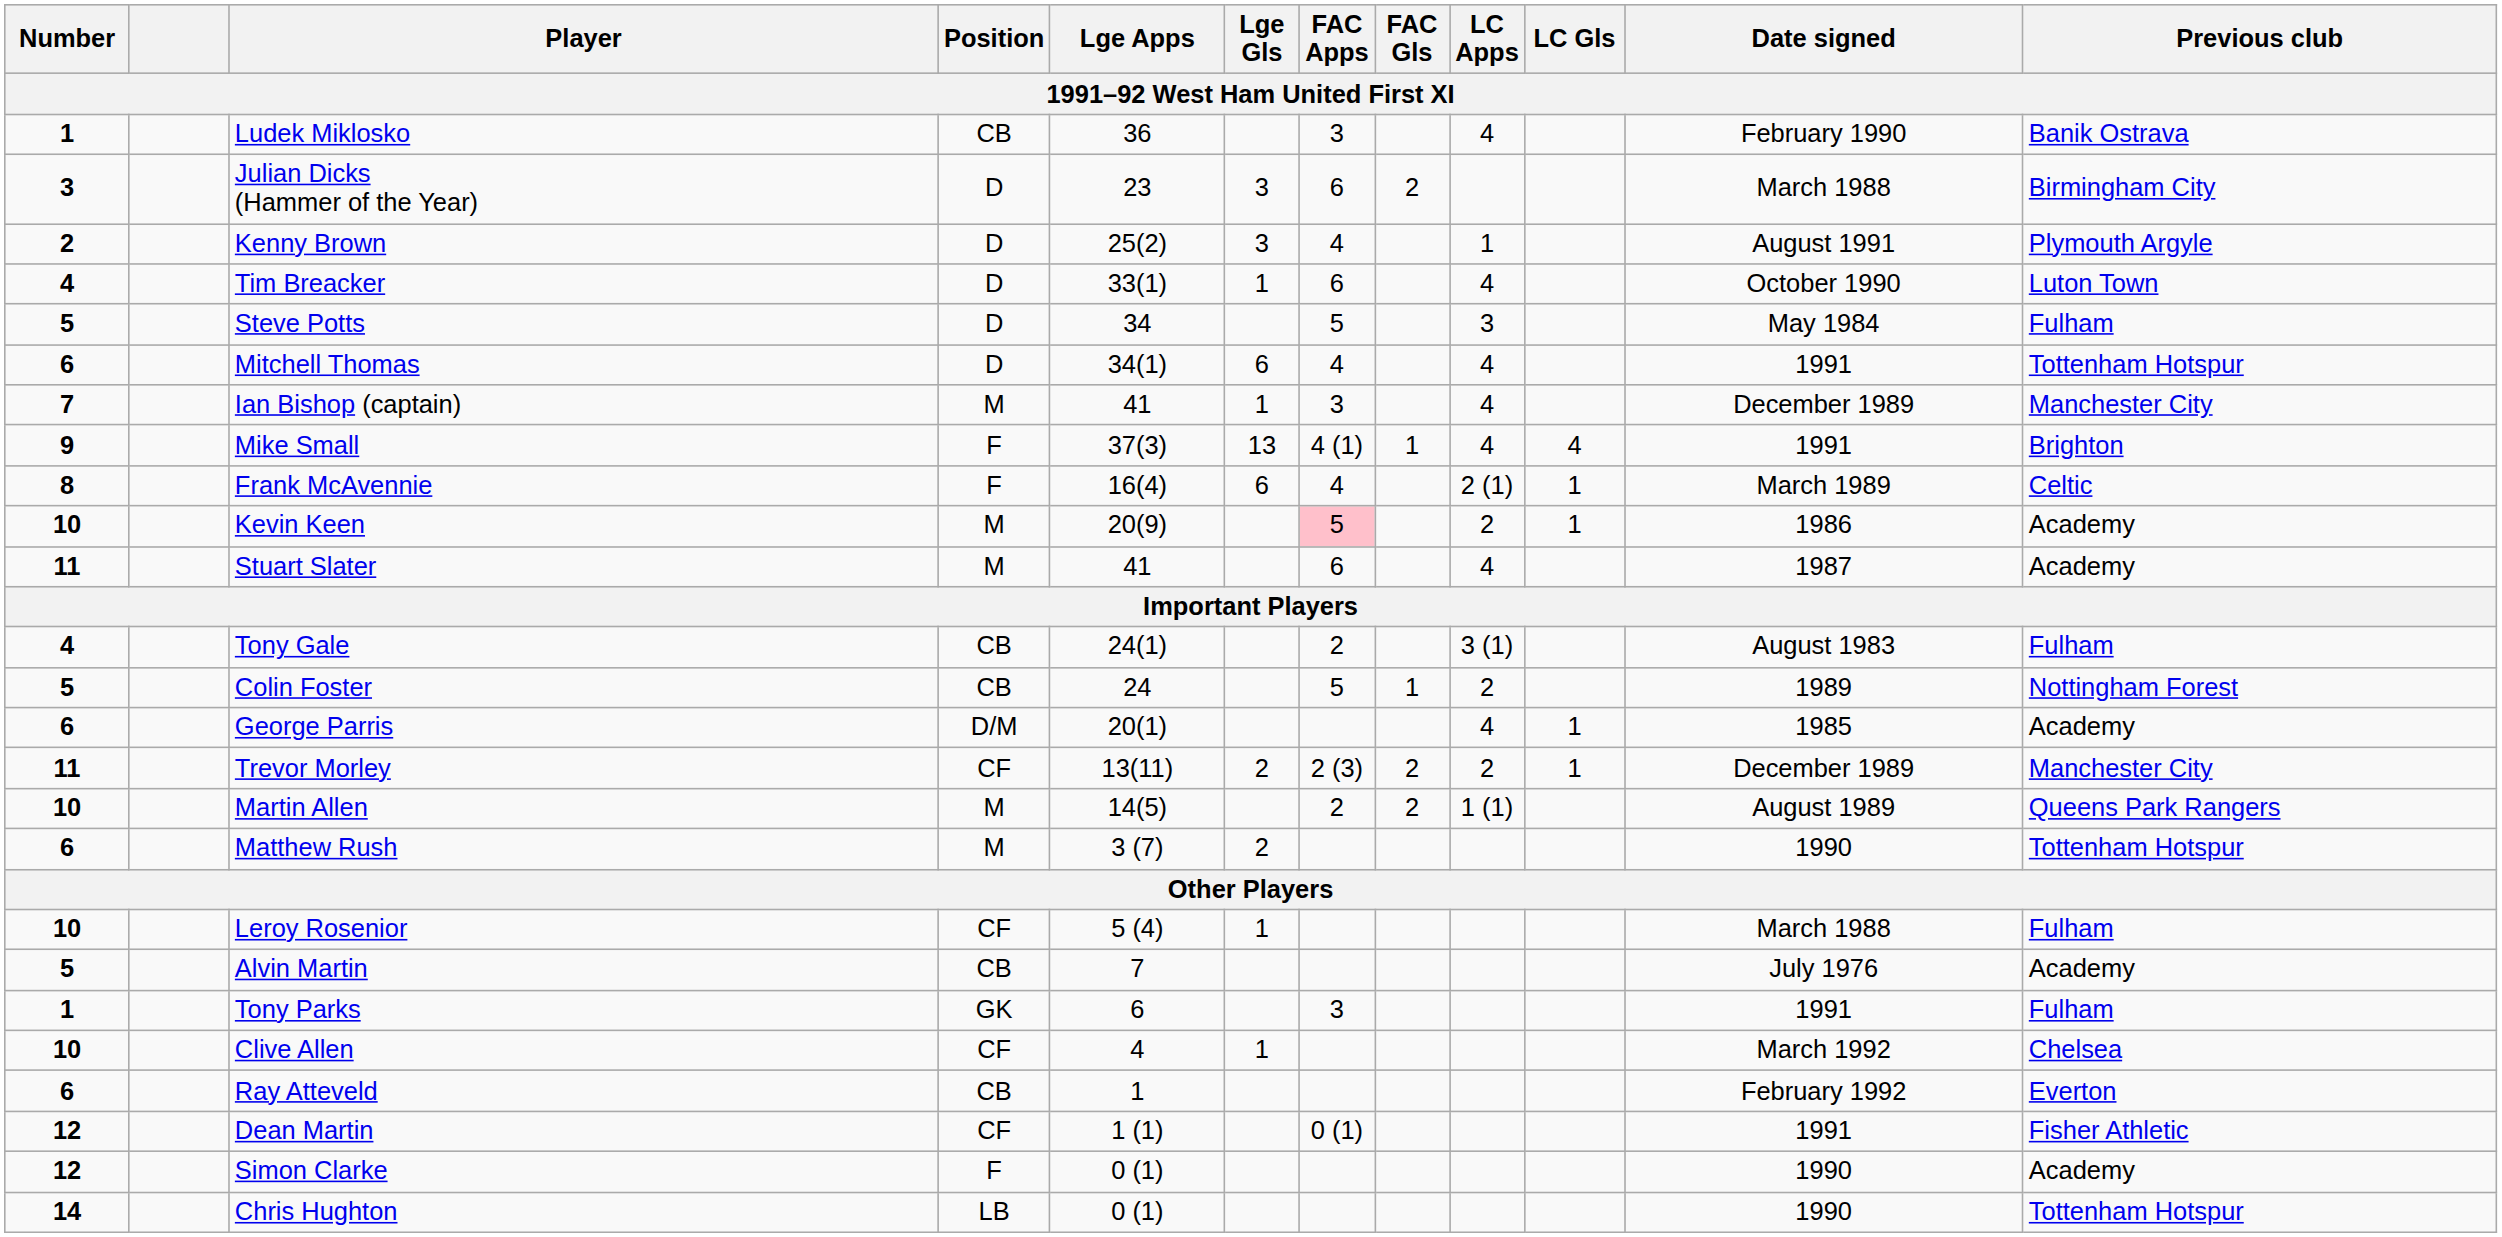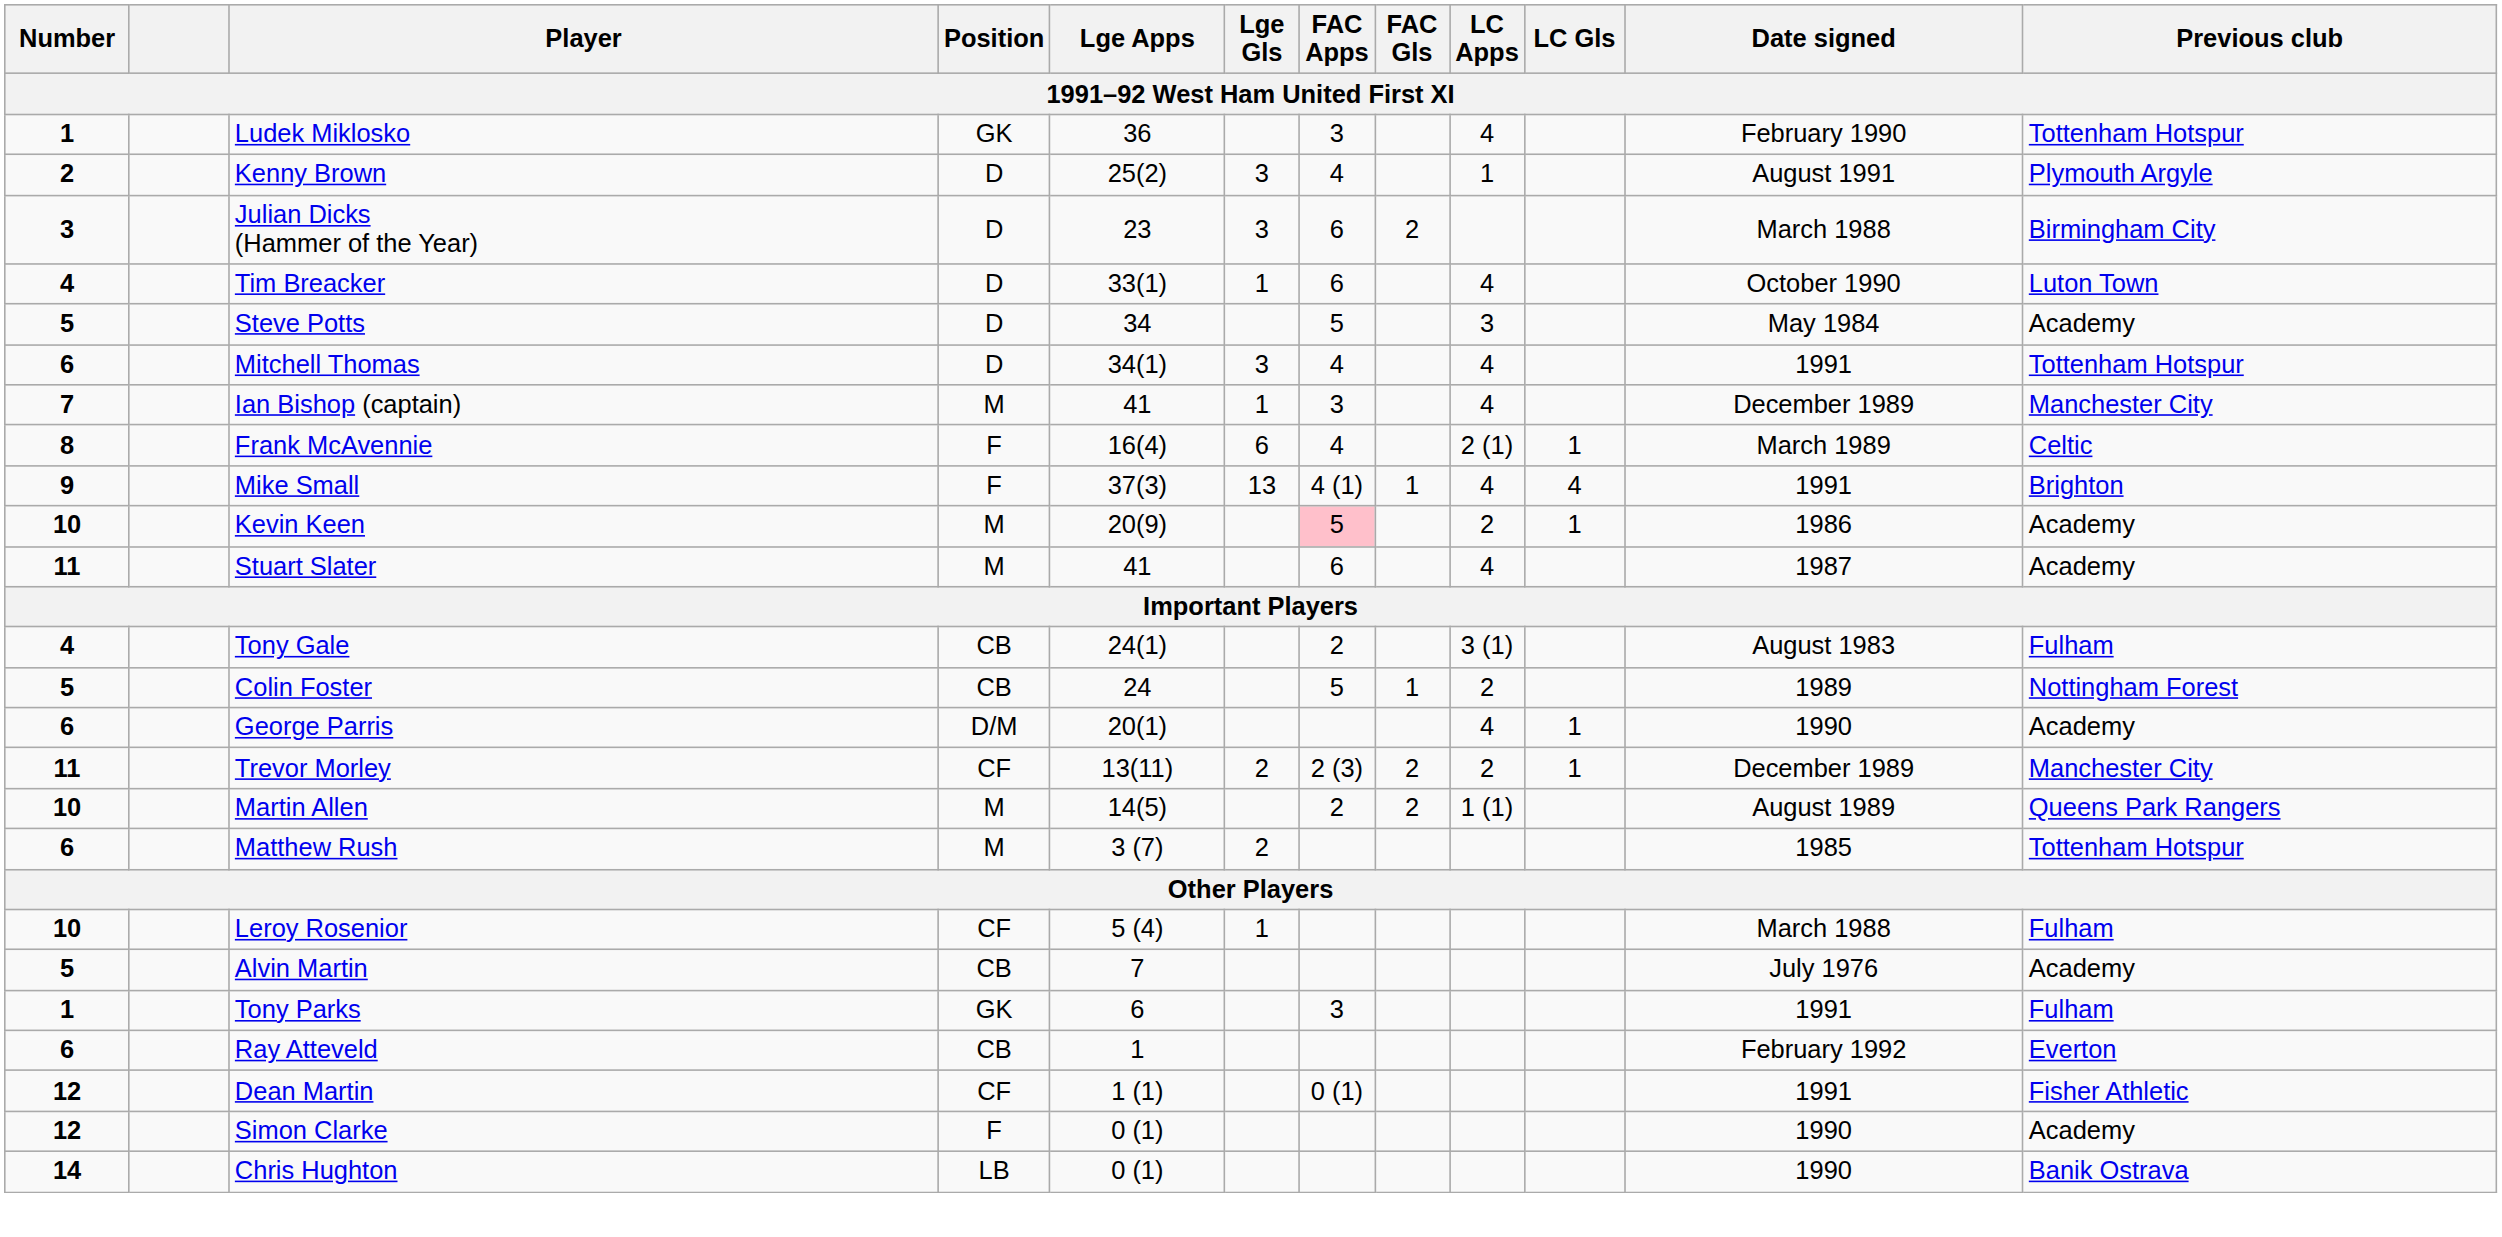Ludek Miklosko | Position: CB -> GK
Ludek Miklosko | Previous club: Banik Ostrava -> Tottenham Hotspur
rows swapped: Kenny Brown <-> Julian Dicks (Hammer of the Year)
Steve Potts | Previous club: Fulham -> Academy
Mitchell Thomas | Lge Gls: 6 -> 3
rows swapped: Frank McAvennie <-> Mike Small
George Parris | Date signed: 1985 -> 1990
Matthew Rush | Date signed: 1990 -> 1985
- row: 10 | Clive Allen | CF | 4 | 1 | March 1992 | Chelsea
Chris Hughton | Previous club: Tottenham Hotspur -> Banik Ostrava
